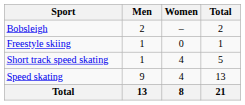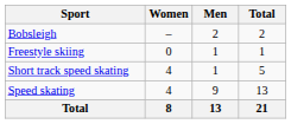columns swapped: Men <-> Women
